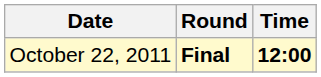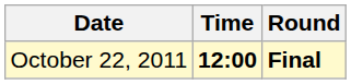columns swapped: Time <-> Round
